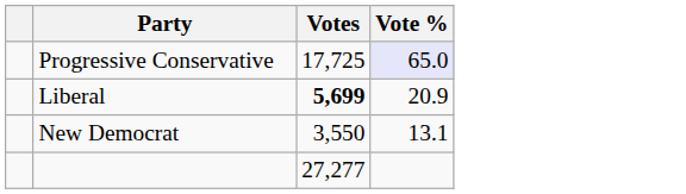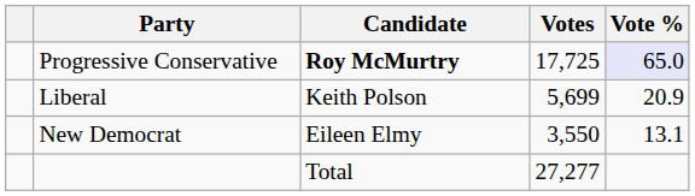+ column: Candidate | Roy McMurtry | Keith Polson | Eileen Elmy | Total
Liberal | Votes: bold -> normal
